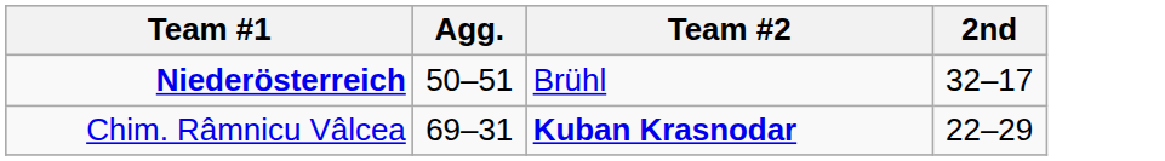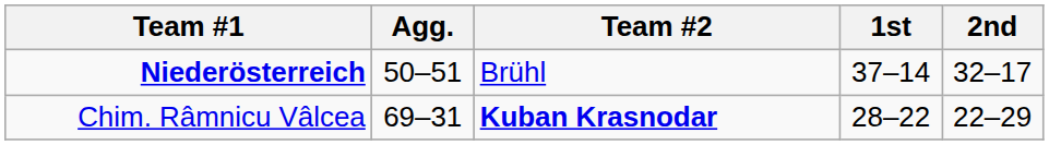+ column: 1st | 37–14 | 28–22
